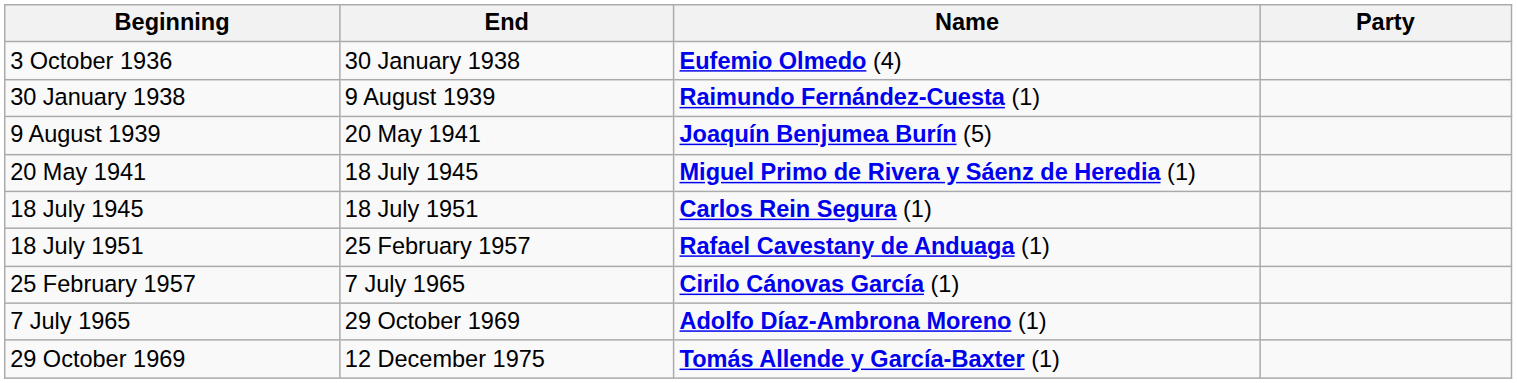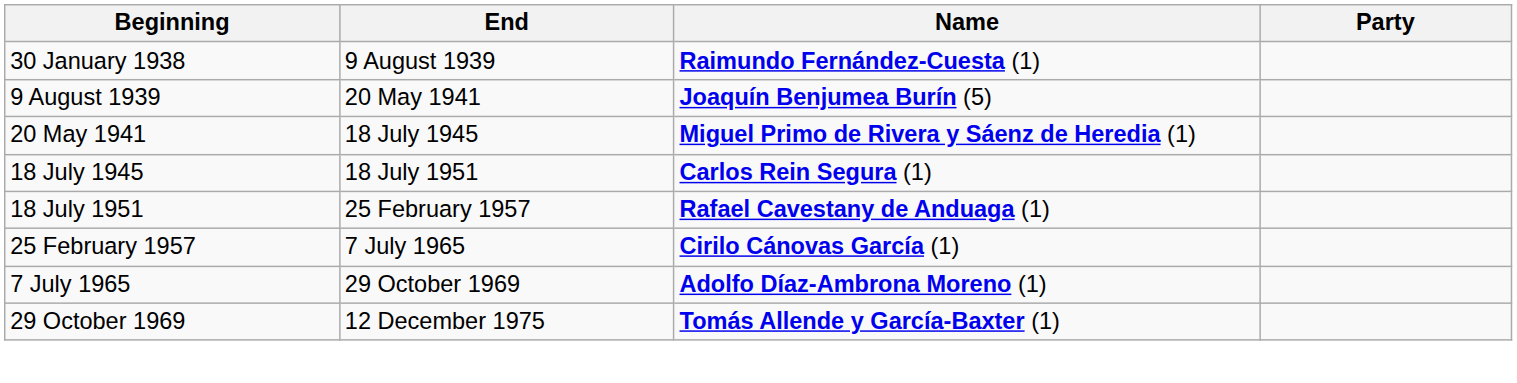- row: 3 October 1936 | 30 January 1938 | Eufemio Olmedo (4)
